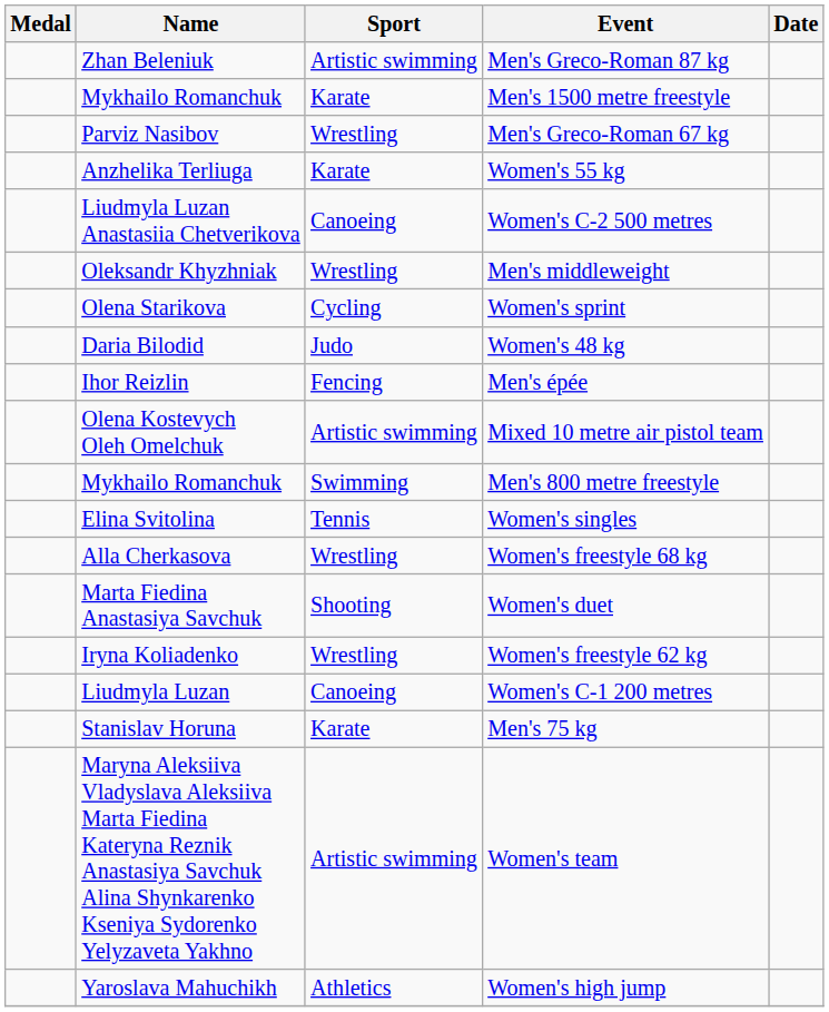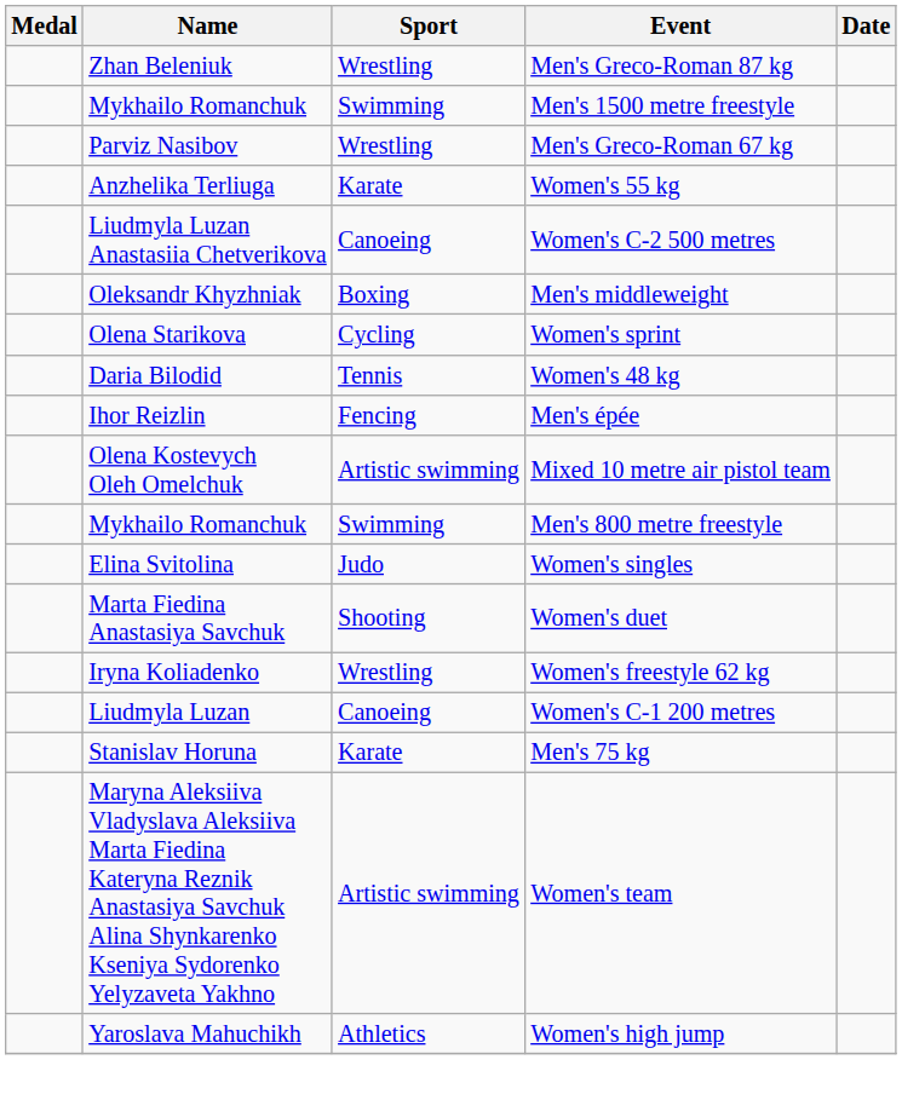Men's Greco-Roman 87 kg | Sport: Artistic swimming -> Wrestling
Men's 1500 metre freestyle | Sport: Karate -> Swimming
Men's middleweight | Sport: Wrestling -> Boxing
Women's 48 kg | Sport: Judo -> Tennis
Women's singles | Sport: Tennis -> Judo
- row: Alla Cherkasova | Wrestling | Women's freestyle 68 kg
